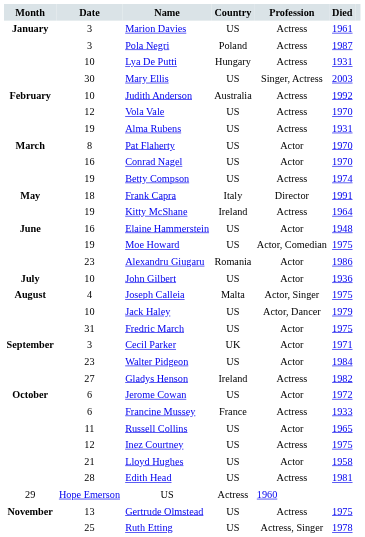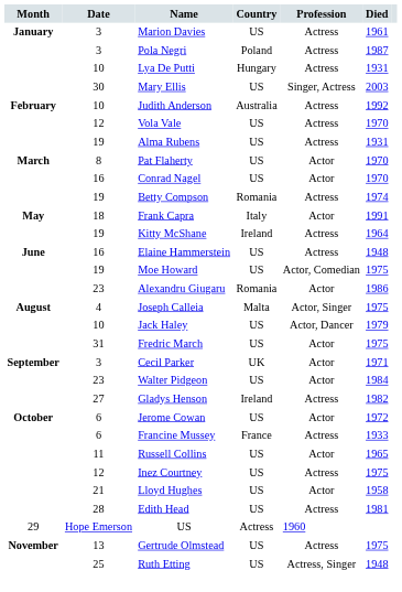Betty Compson | Country: US -> Romania
Frank Capra | Profession: Director -> Actor
Elaine Hammerstein | Profession: Actor -> Actress
- row: July | 10 | John Gilbert | US | Actor | 1936
Ruth Etting | Died: 1978 -> 1948
